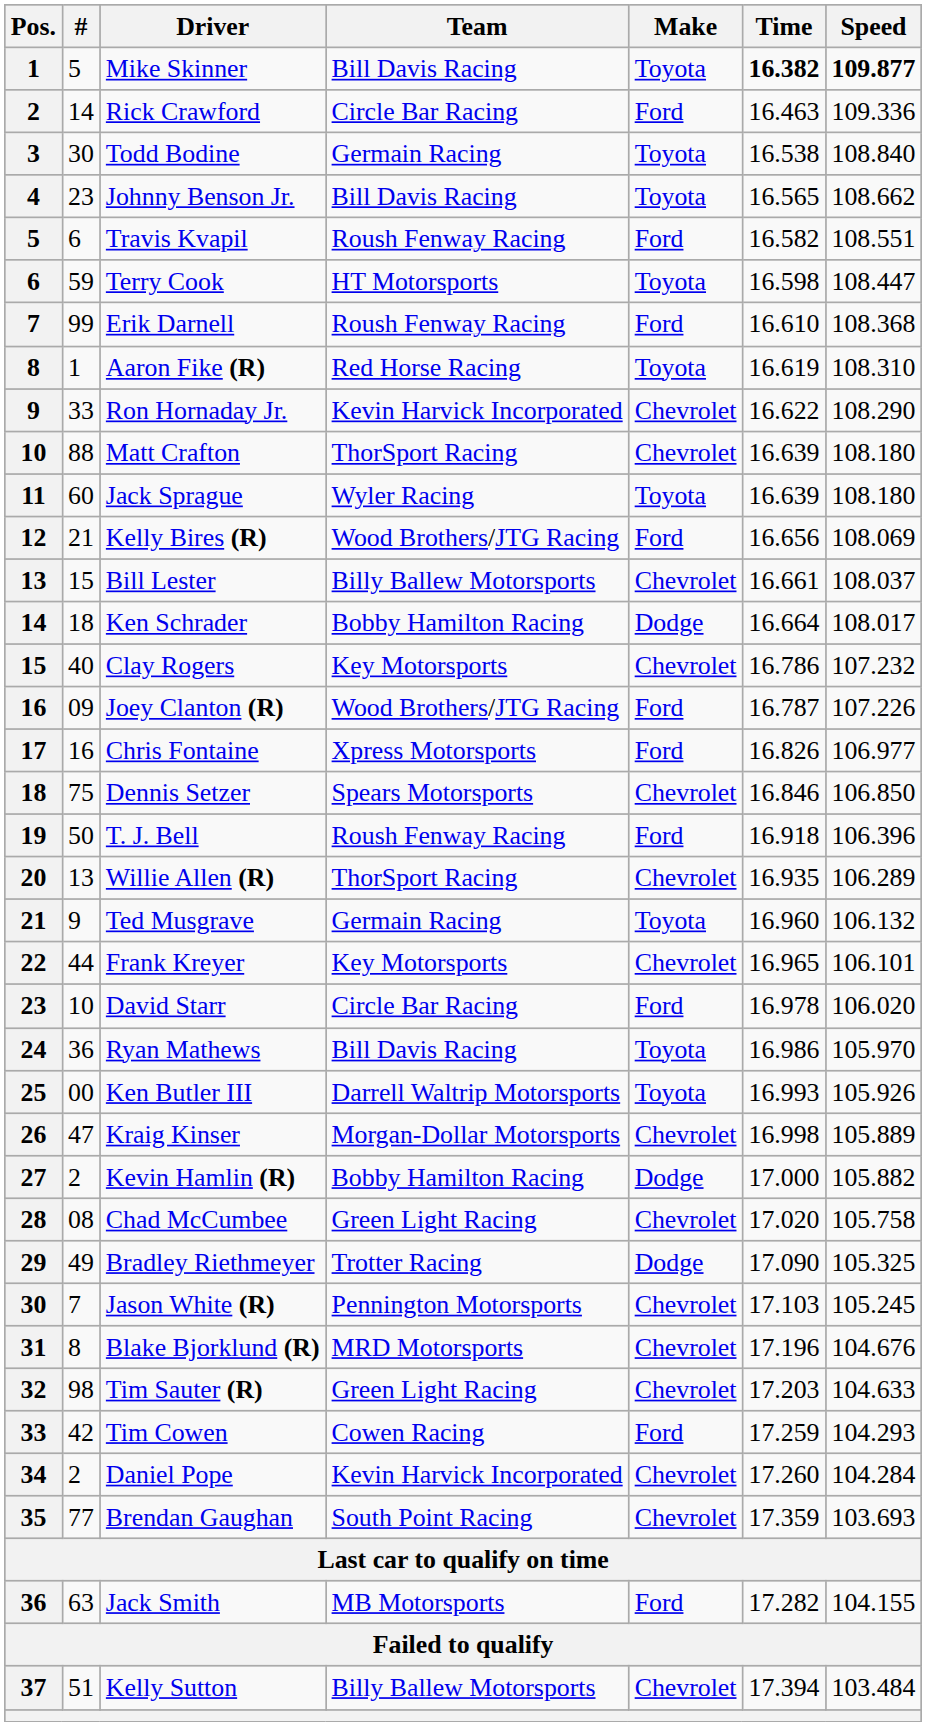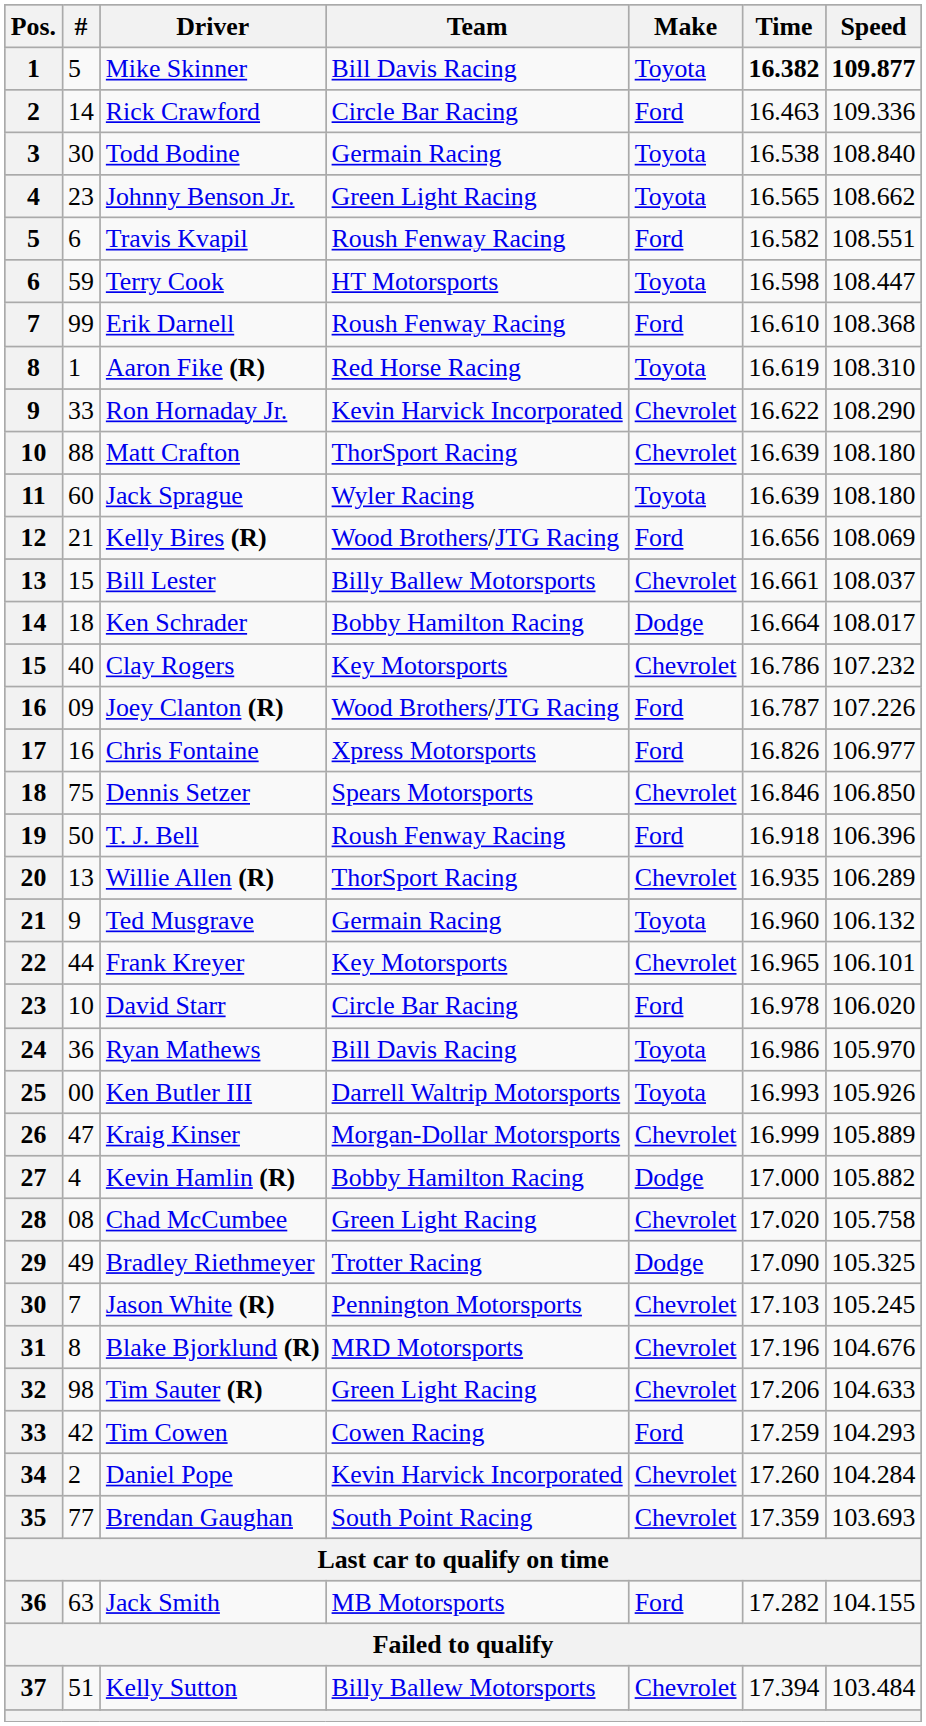Johnny Benson Jr. | Team: Bill Davis Racing -> Green Light Racing
Kraig Kinser | Time: 16.998 -> 16.999
Kevin Hamlin (R) | #: 2 -> 4
Tim Sauter (R) | Time: 17.203 -> 17.206
